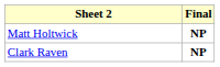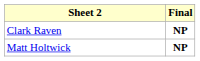rows swapped: Matt Holtwick <-> Clark Raven
